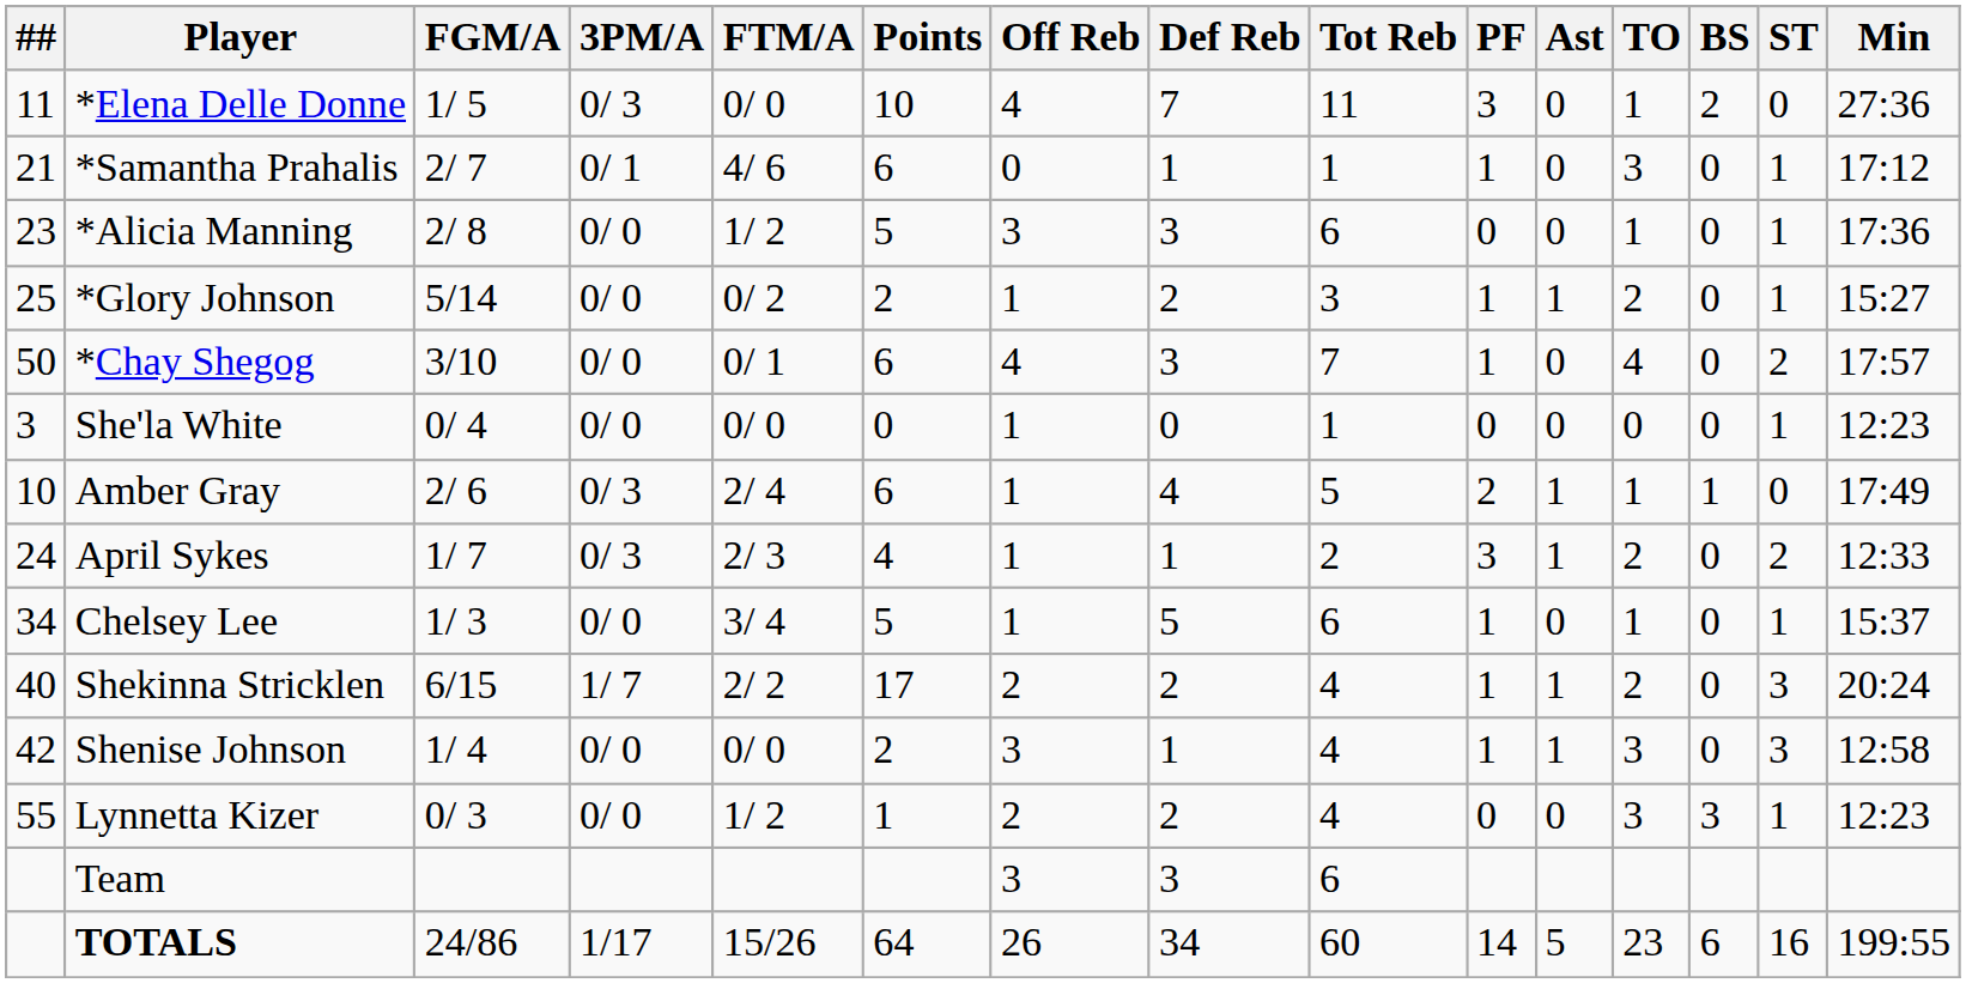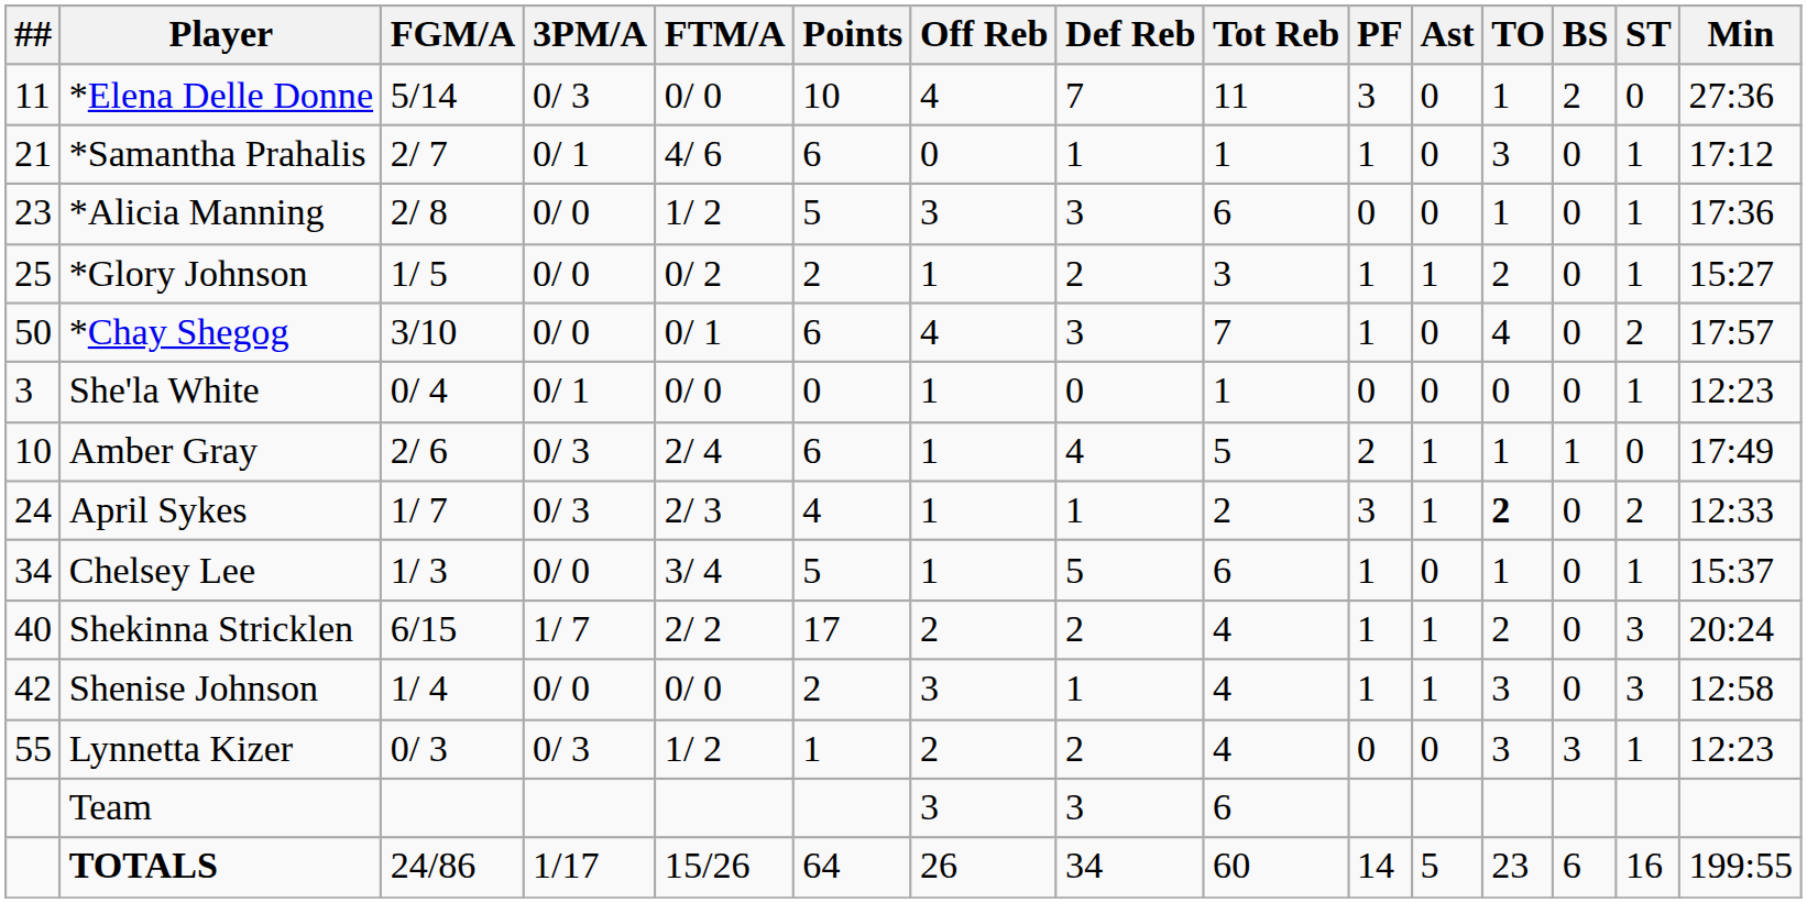*Elena Delle Donne | FGM/A: 1/ 5 -> 5/14
*Glory Johnson | FGM/A: 5/14 -> 1/ 5
She'la White | 3PM/A: 0/ 0 -> 0/ 1
April Sykes | TO: normal -> bold
Lynnetta Kizer | 3PM/A: 0/ 0 -> 0/ 3
